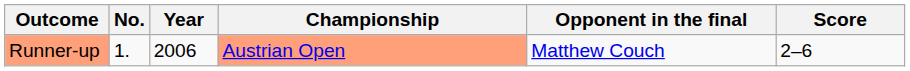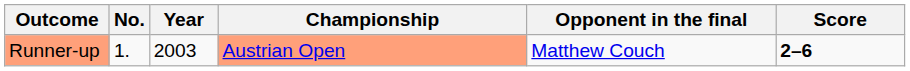Runner-up | Year: 2006 -> 2003
Runner-up | Score: normal -> bold
